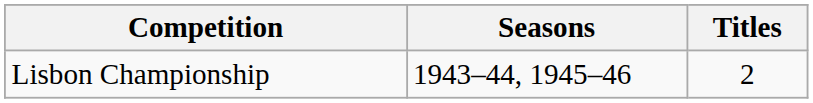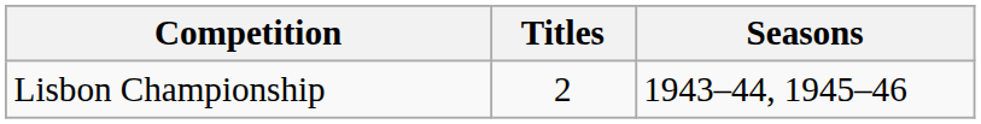columns swapped: Titles <-> Seasons
